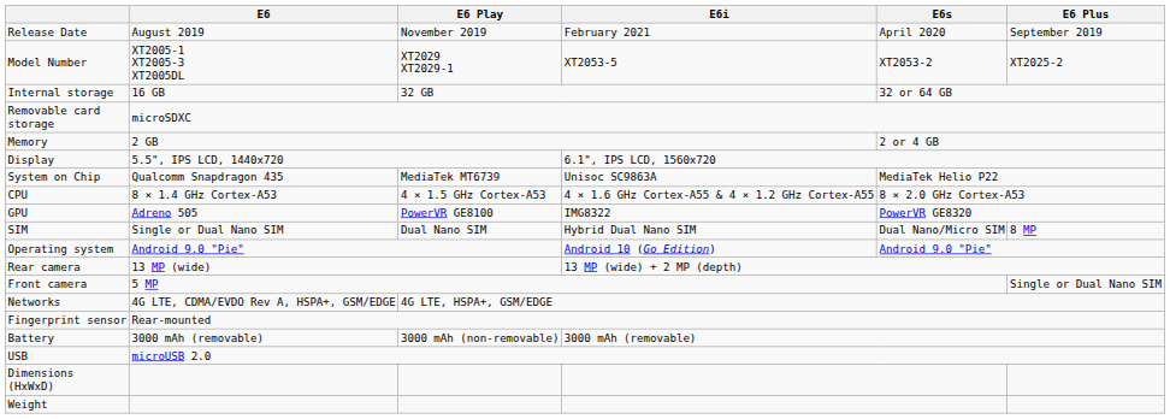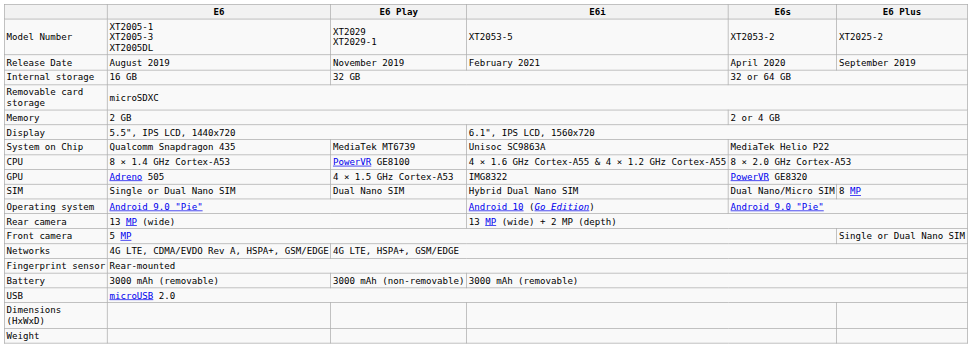rows swapped: Model Number <-> Release Date
CPU | E6 Play: 4 × 1.5 GHz Cortex-A53 -> PowerVR GE8100
GPU | E6 Play: PowerVR GE8100 -> 4 × 1.5 GHz Cortex-A53
